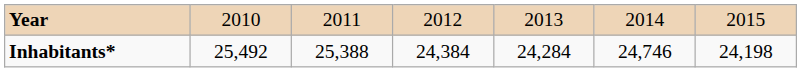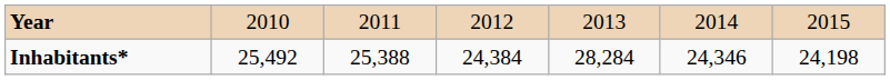Inhabitants* | column 5: 24,284 -> 28,284
Inhabitants* | column 6: 24,746 -> 24,346
